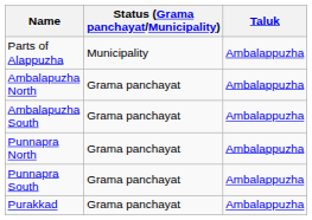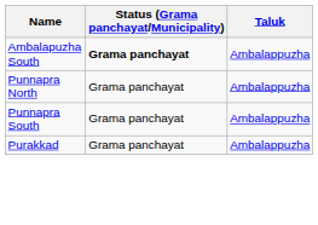- row: Parts of Alappuzha | Municipality | Ambalappuzha
- row: Ambalapuzha North | Grama panchayat | Ambalappuzha
Ambalapuzha South | Status (Grama panchayat/Municipality): normal -> bold
